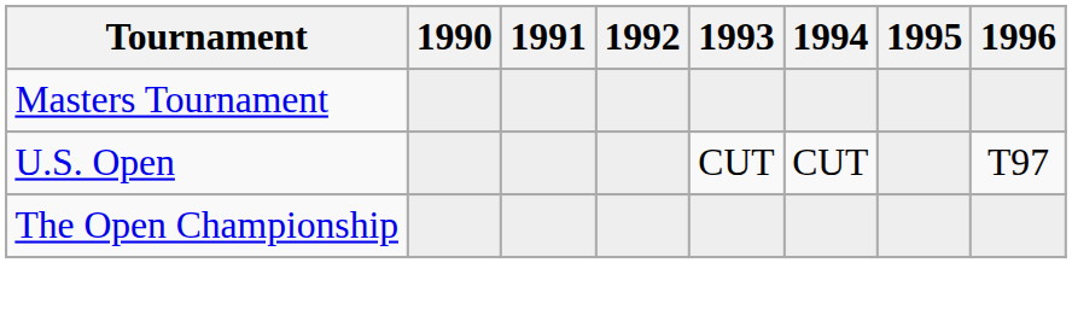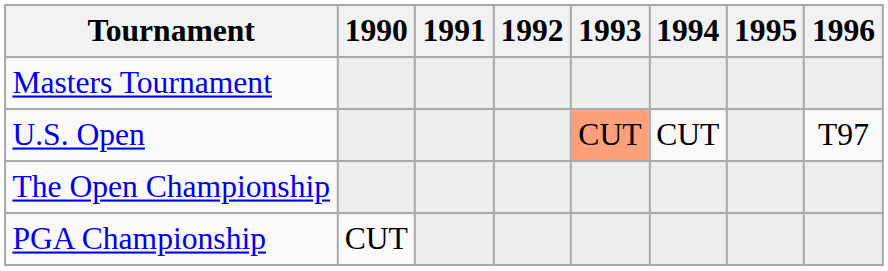U.S. Open | 1993: no background -> lightsalmon background
+ row: PGA Championship | CUT
